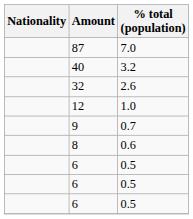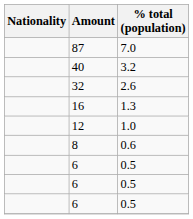+ row: 16 | 1.3
- row: 9 | 0.7
